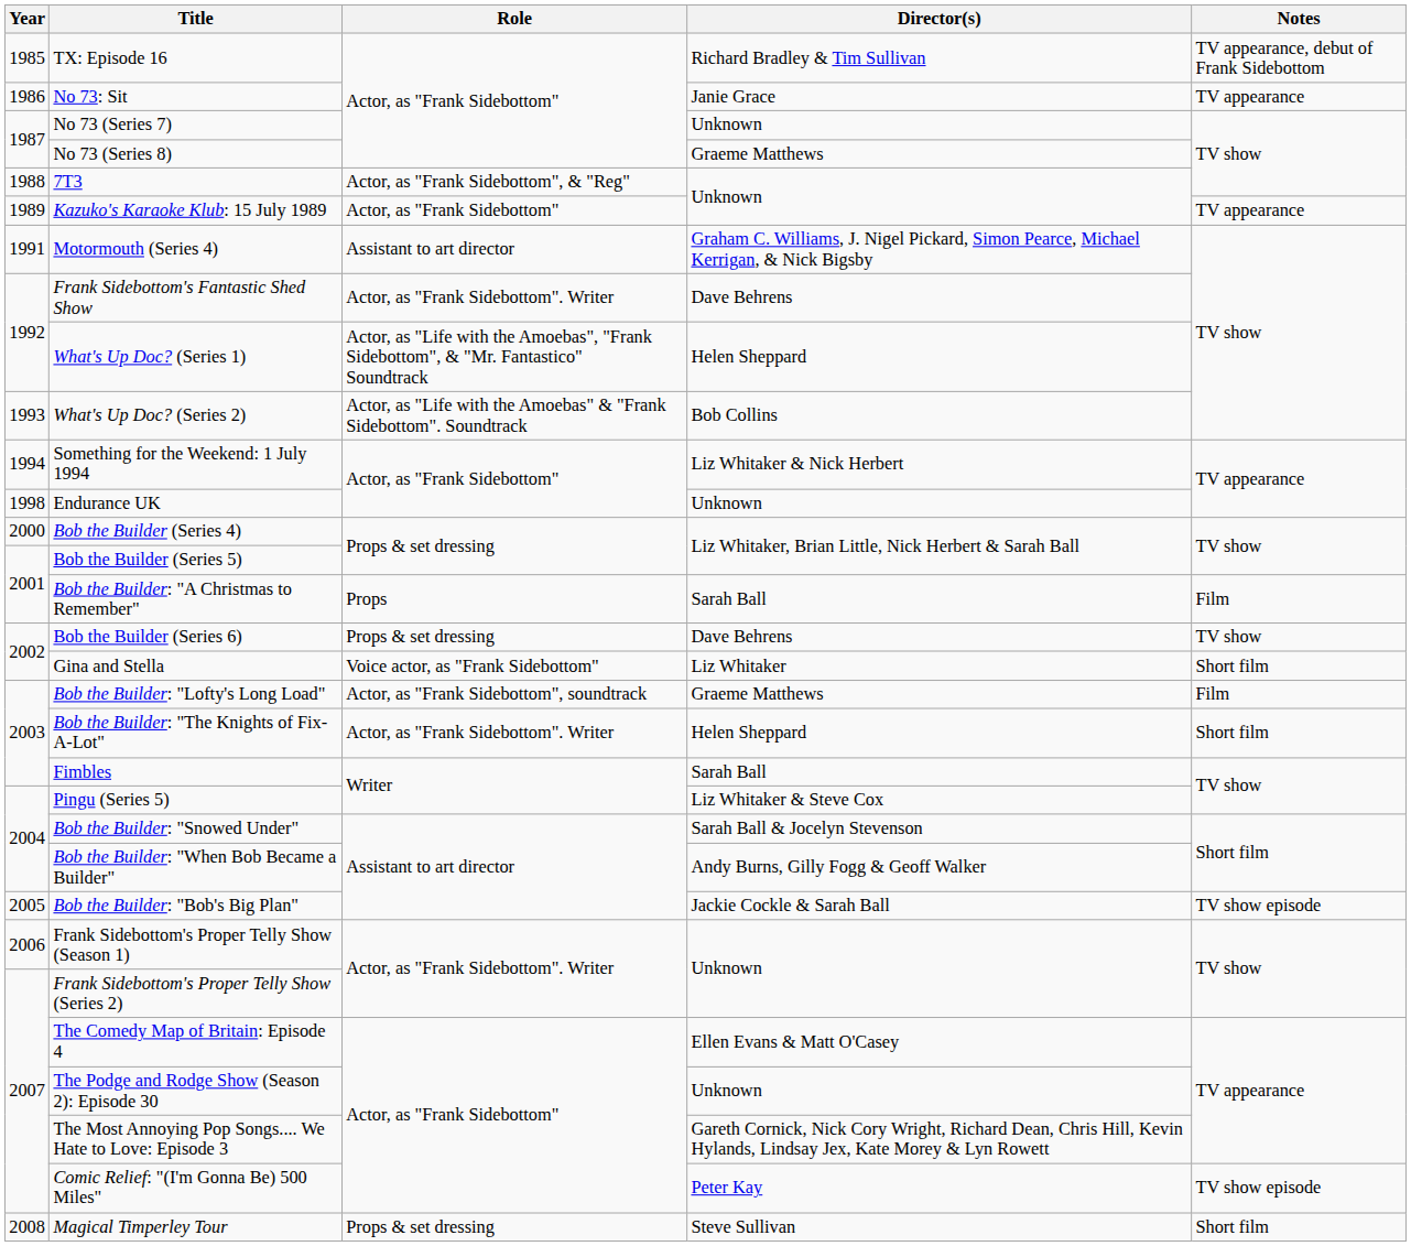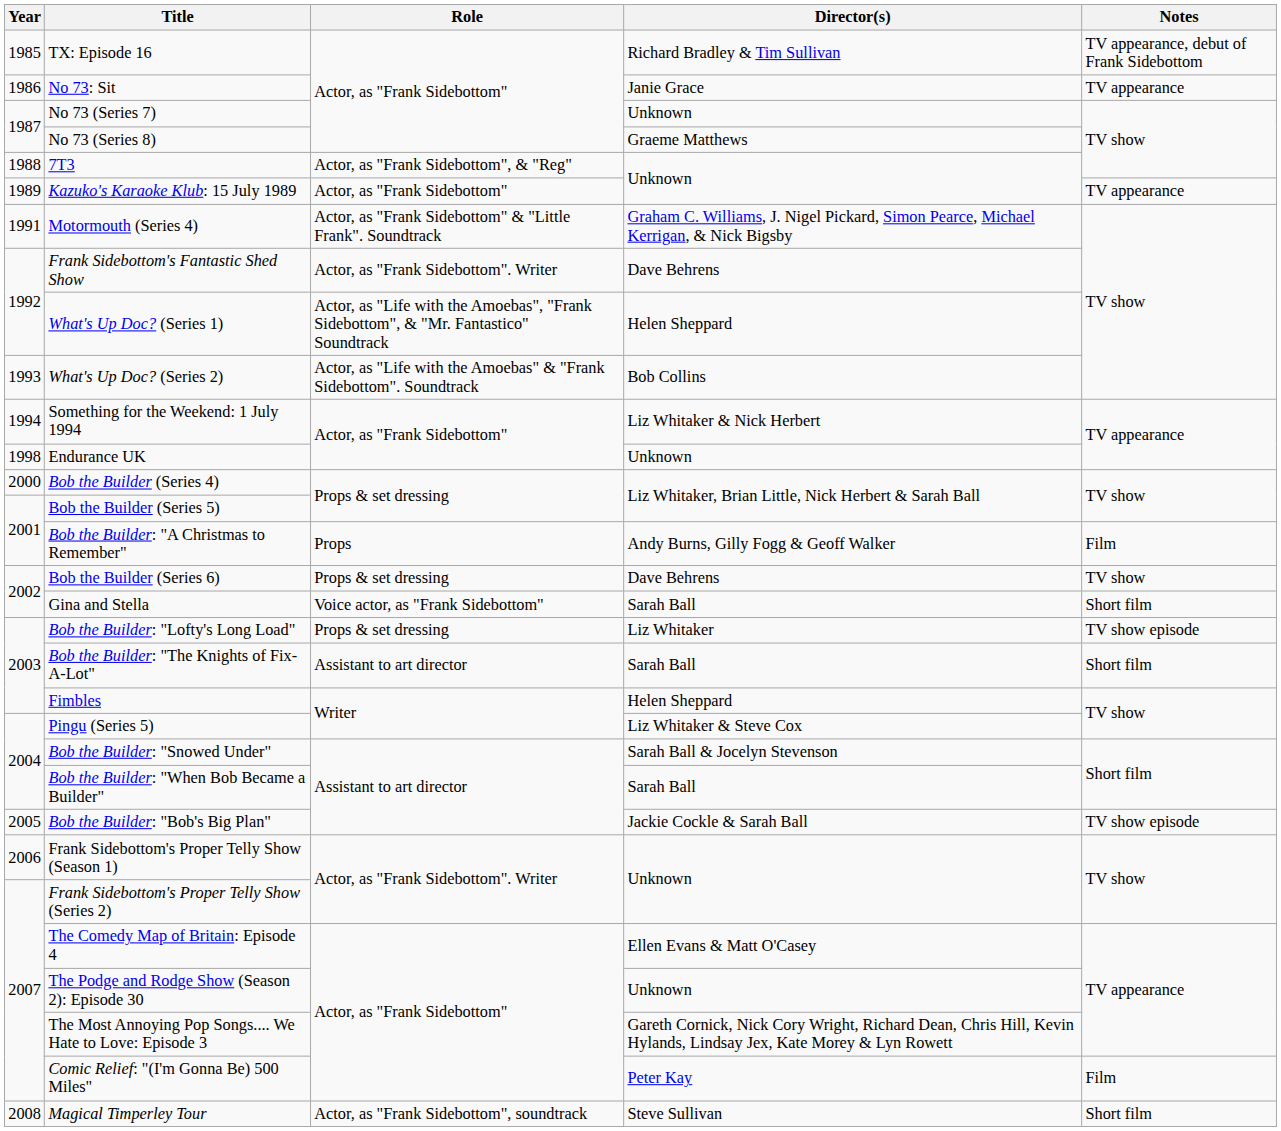Motormouth (Series 4) | Role: Assistant to art director -> Actor, as "Frank Sidebottom" & "Little Frank". Soundtrack
Bob the Builder: "A Christmas to Remember" | Director(s): Sarah Ball -> Andy Burns, Gilly Fogg & Geoff Walker
Gina and Stella | Director(s): Liz Whitaker -> Sarah Ball
Bob the Builder: "Lofty's Long Load" | Role: Actor, as "Frank Sidebottom", soundtrack -> Props & set dressing
Bob the Builder: "Lofty's Long Load" | Director(s): Graeme Matthews -> Liz Whitaker
Bob the Builder: "Lofty's Long Load" | Notes: Film -> TV show episode
Bob the Builder: "The Knights of Fix-A-Lot" | Role: Actor, as "Frank Sidebottom". Writer -> Assistant to art director
Bob the Builder: "The Knights of Fix-A-Lot" | Director(s): Helen Sheppard -> Sarah Ball
Fimbles | Director(s): Sarah Ball -> Helen Sheppard
Bob the Builder: "When Bob Became a Builder" | Director(s): Andy Burns, Gilly Fogg & Geoff Walker -> Sarah Ball
Comic Relief: "(I'm Gonna Be) 500 Miles" | Notes: TV show episode -> Film
Magical Timperley Tour | Role: Props & set dressing -> Actor, as "Frank Sidebottom", soundtrack
